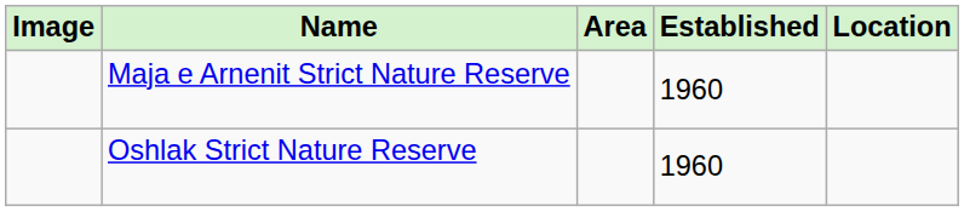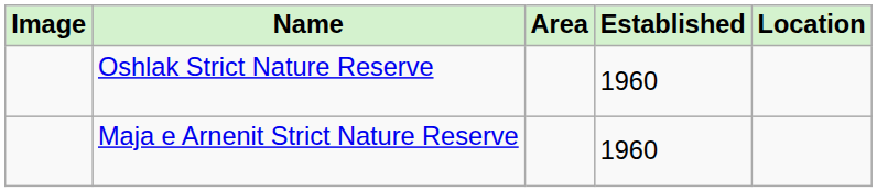rows swapped: Maja e Arnenit Strict Nature Reserve <-> Oshlak Strict Nature Reserve
